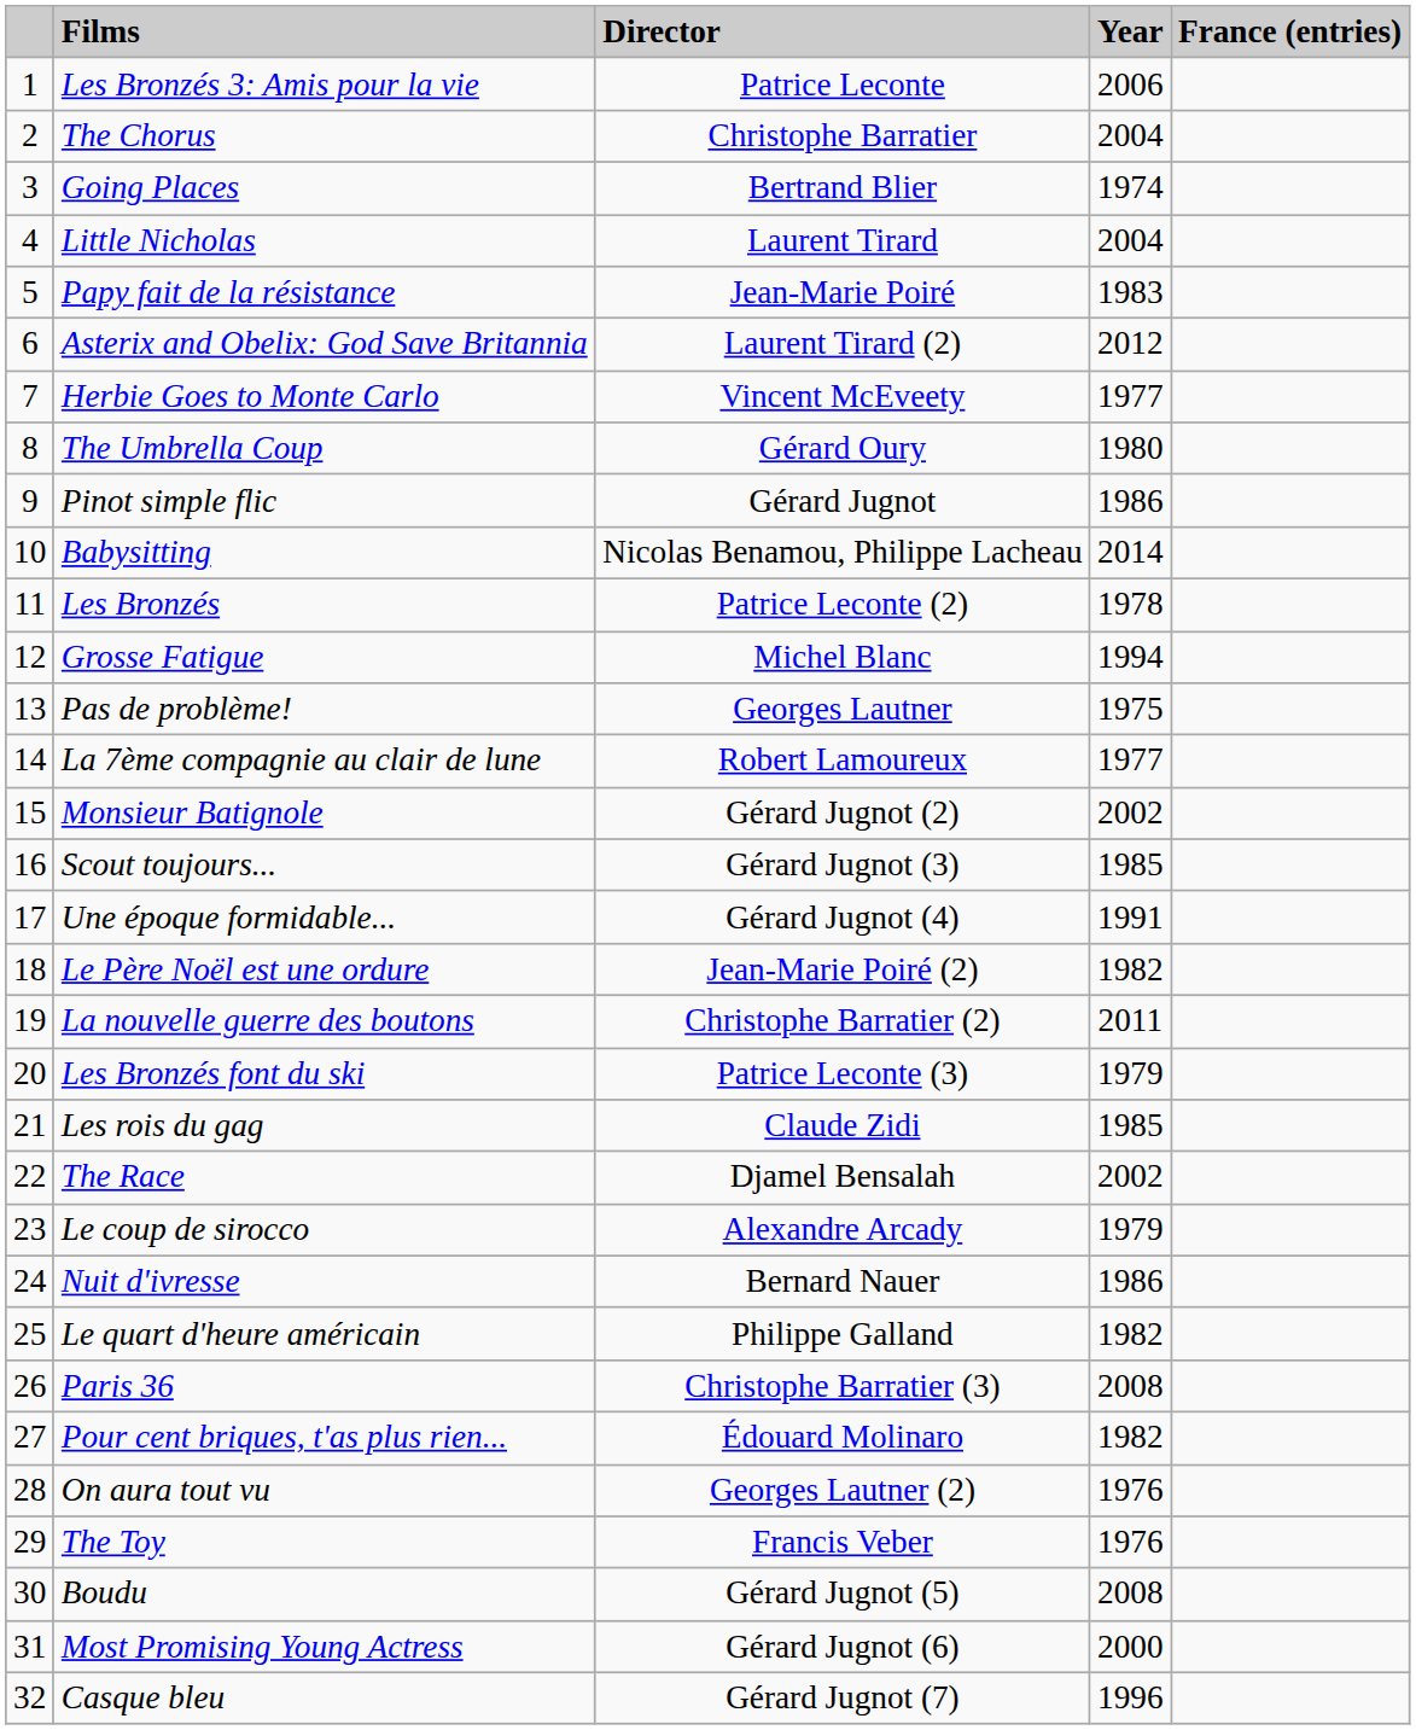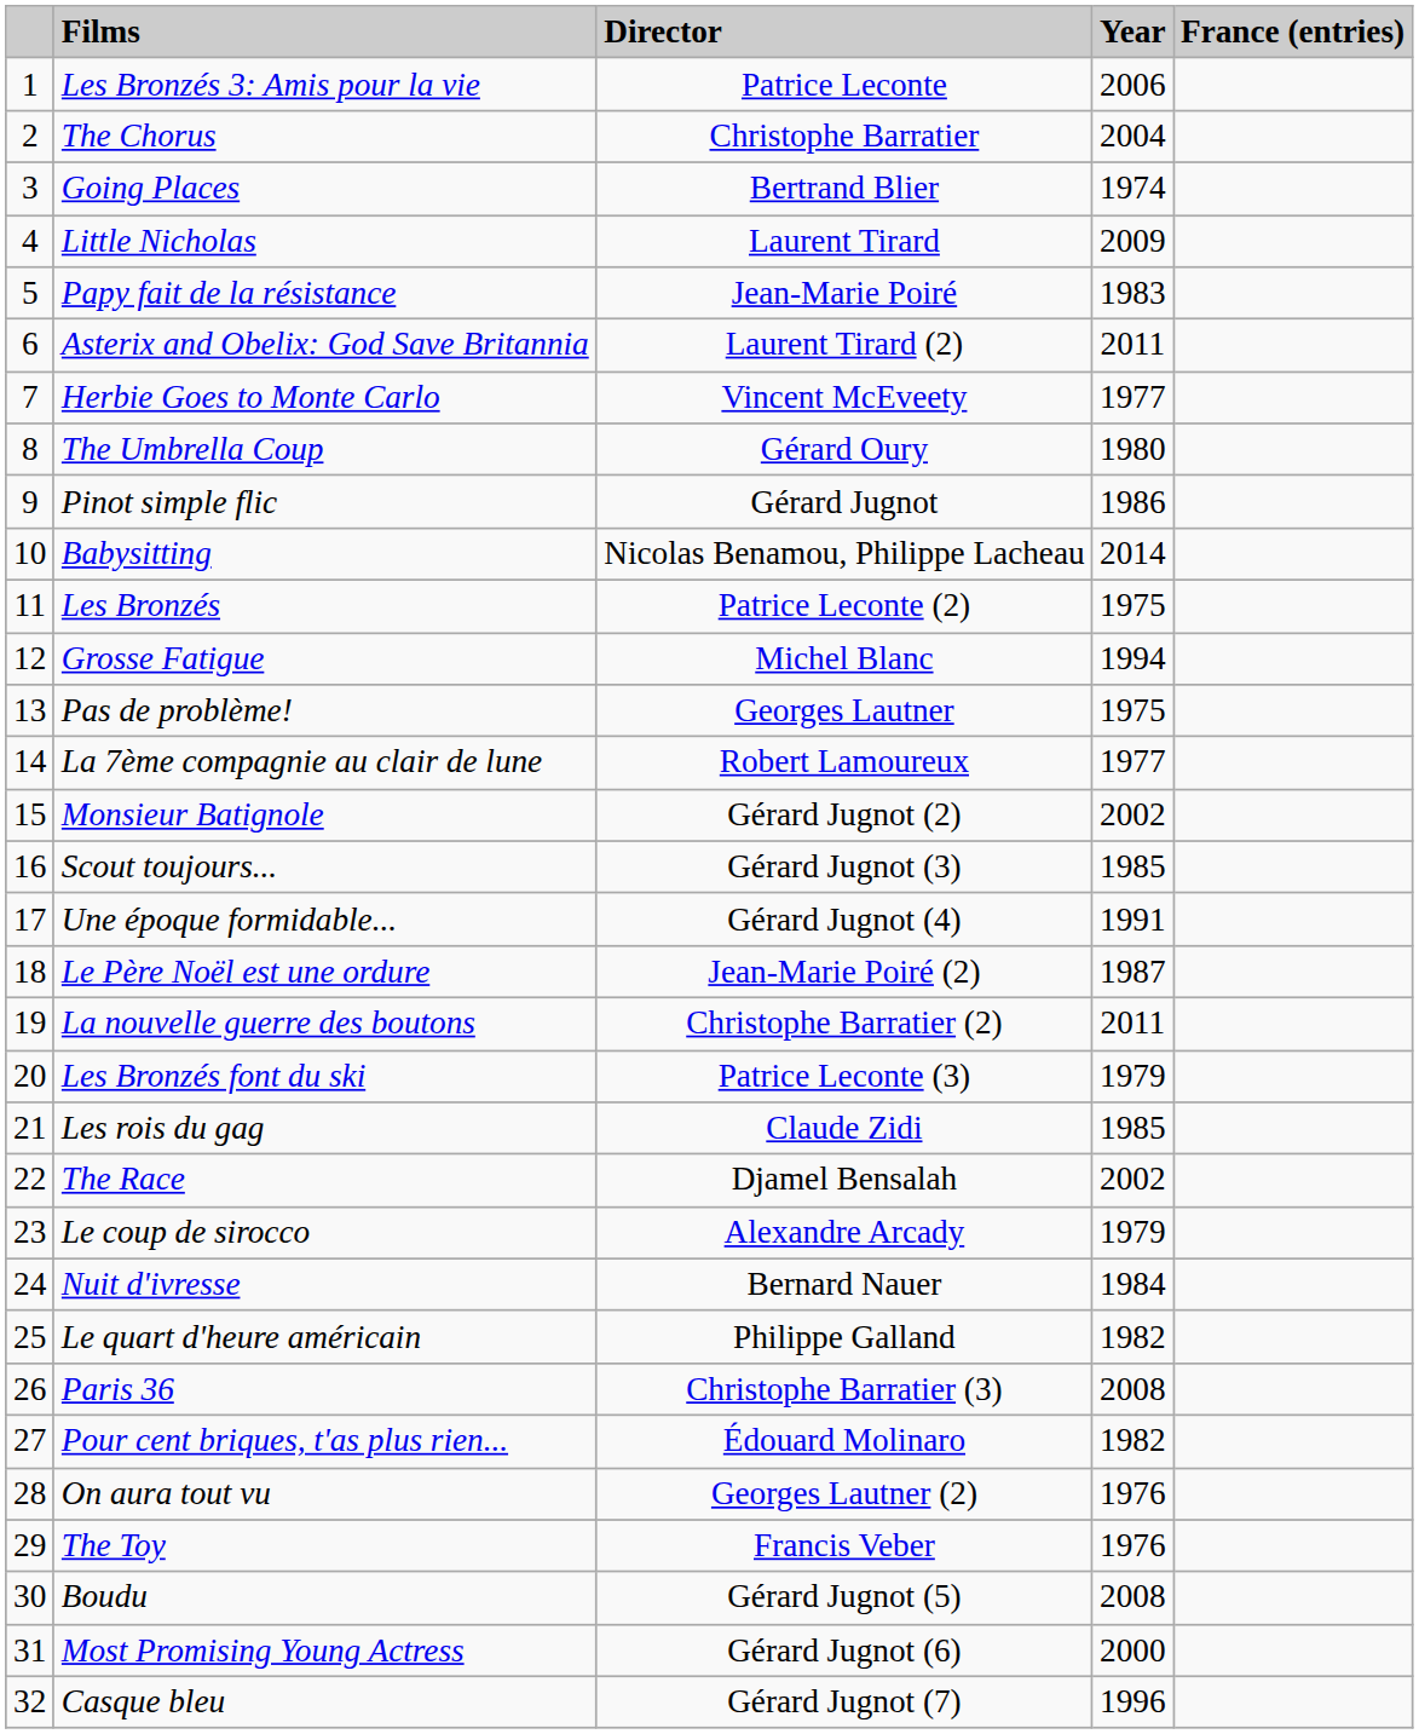Little Nicholas | Year: 2004 -> 2009
Asterix and Obelix: God Save Britannia | Year: 2012 -> 2011
Les Bronzés | Year: 1978 -> 1975
Le Père Noël est une ordure | Year: 1982 -> 1987
Nuit d'ivresse | Year: 1986 -> 1984
